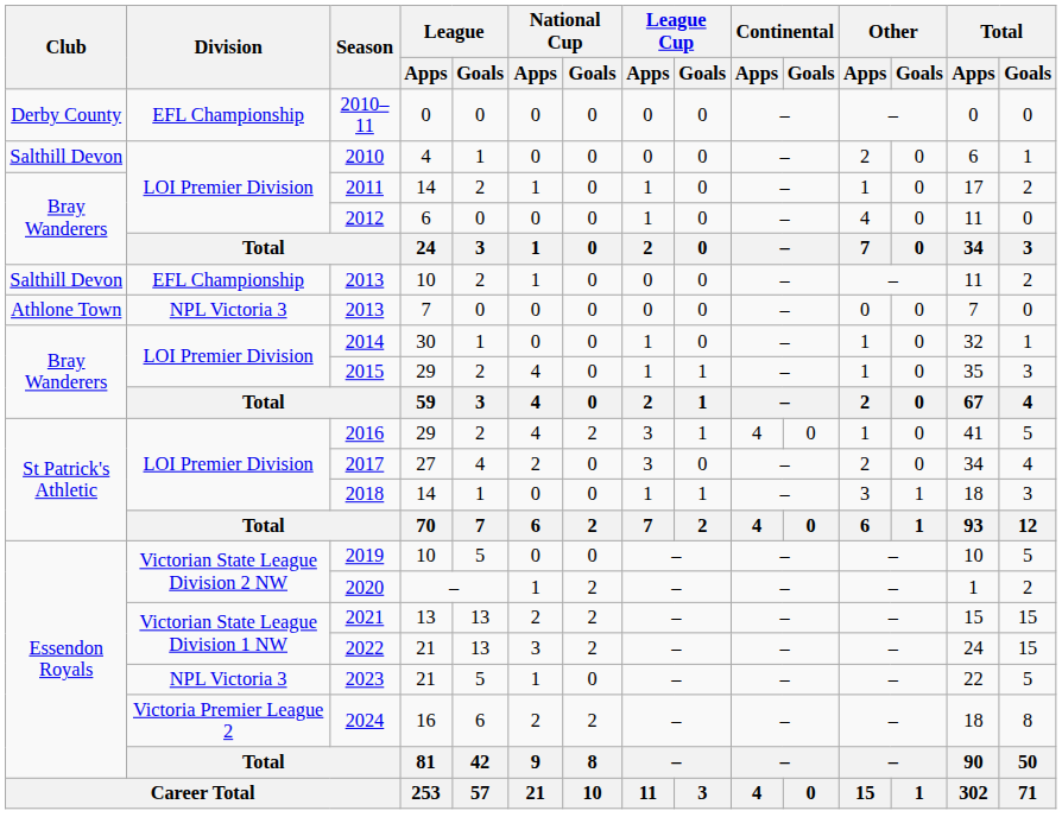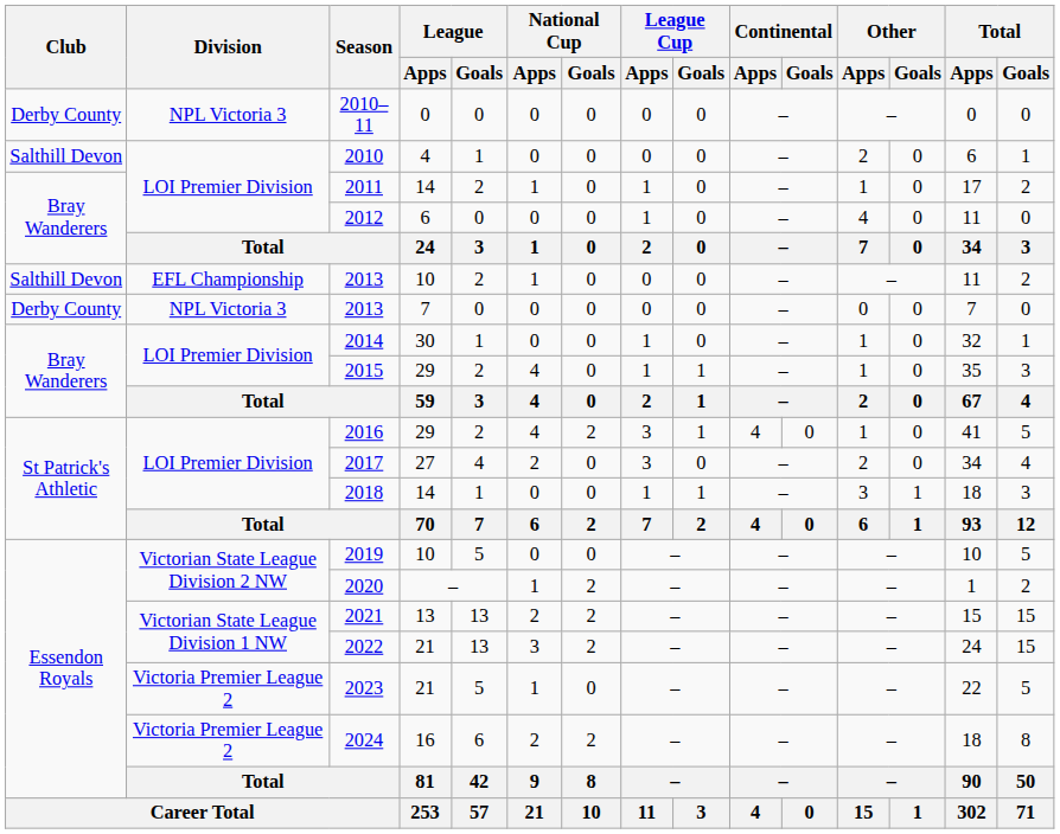2010–11 | Division: EFL Championship -> NPL Victoria 3
2013 / 7 | Club: Athlone Town -> Derby County
2023 | Division: NPL Victoria 3 -> Victoria Premier League 2
